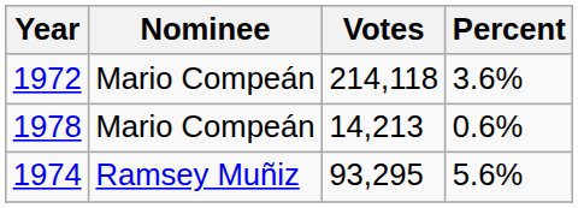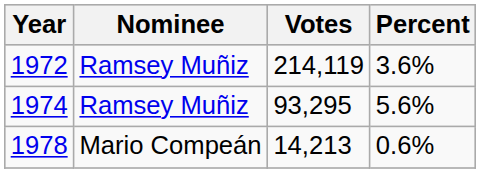1972 | Nominee: Mario Compeán -> Ramsey Muñiz
1972 | Votes: 214,118 -> 214,119
rows swapped: 1974 <-> 1978
